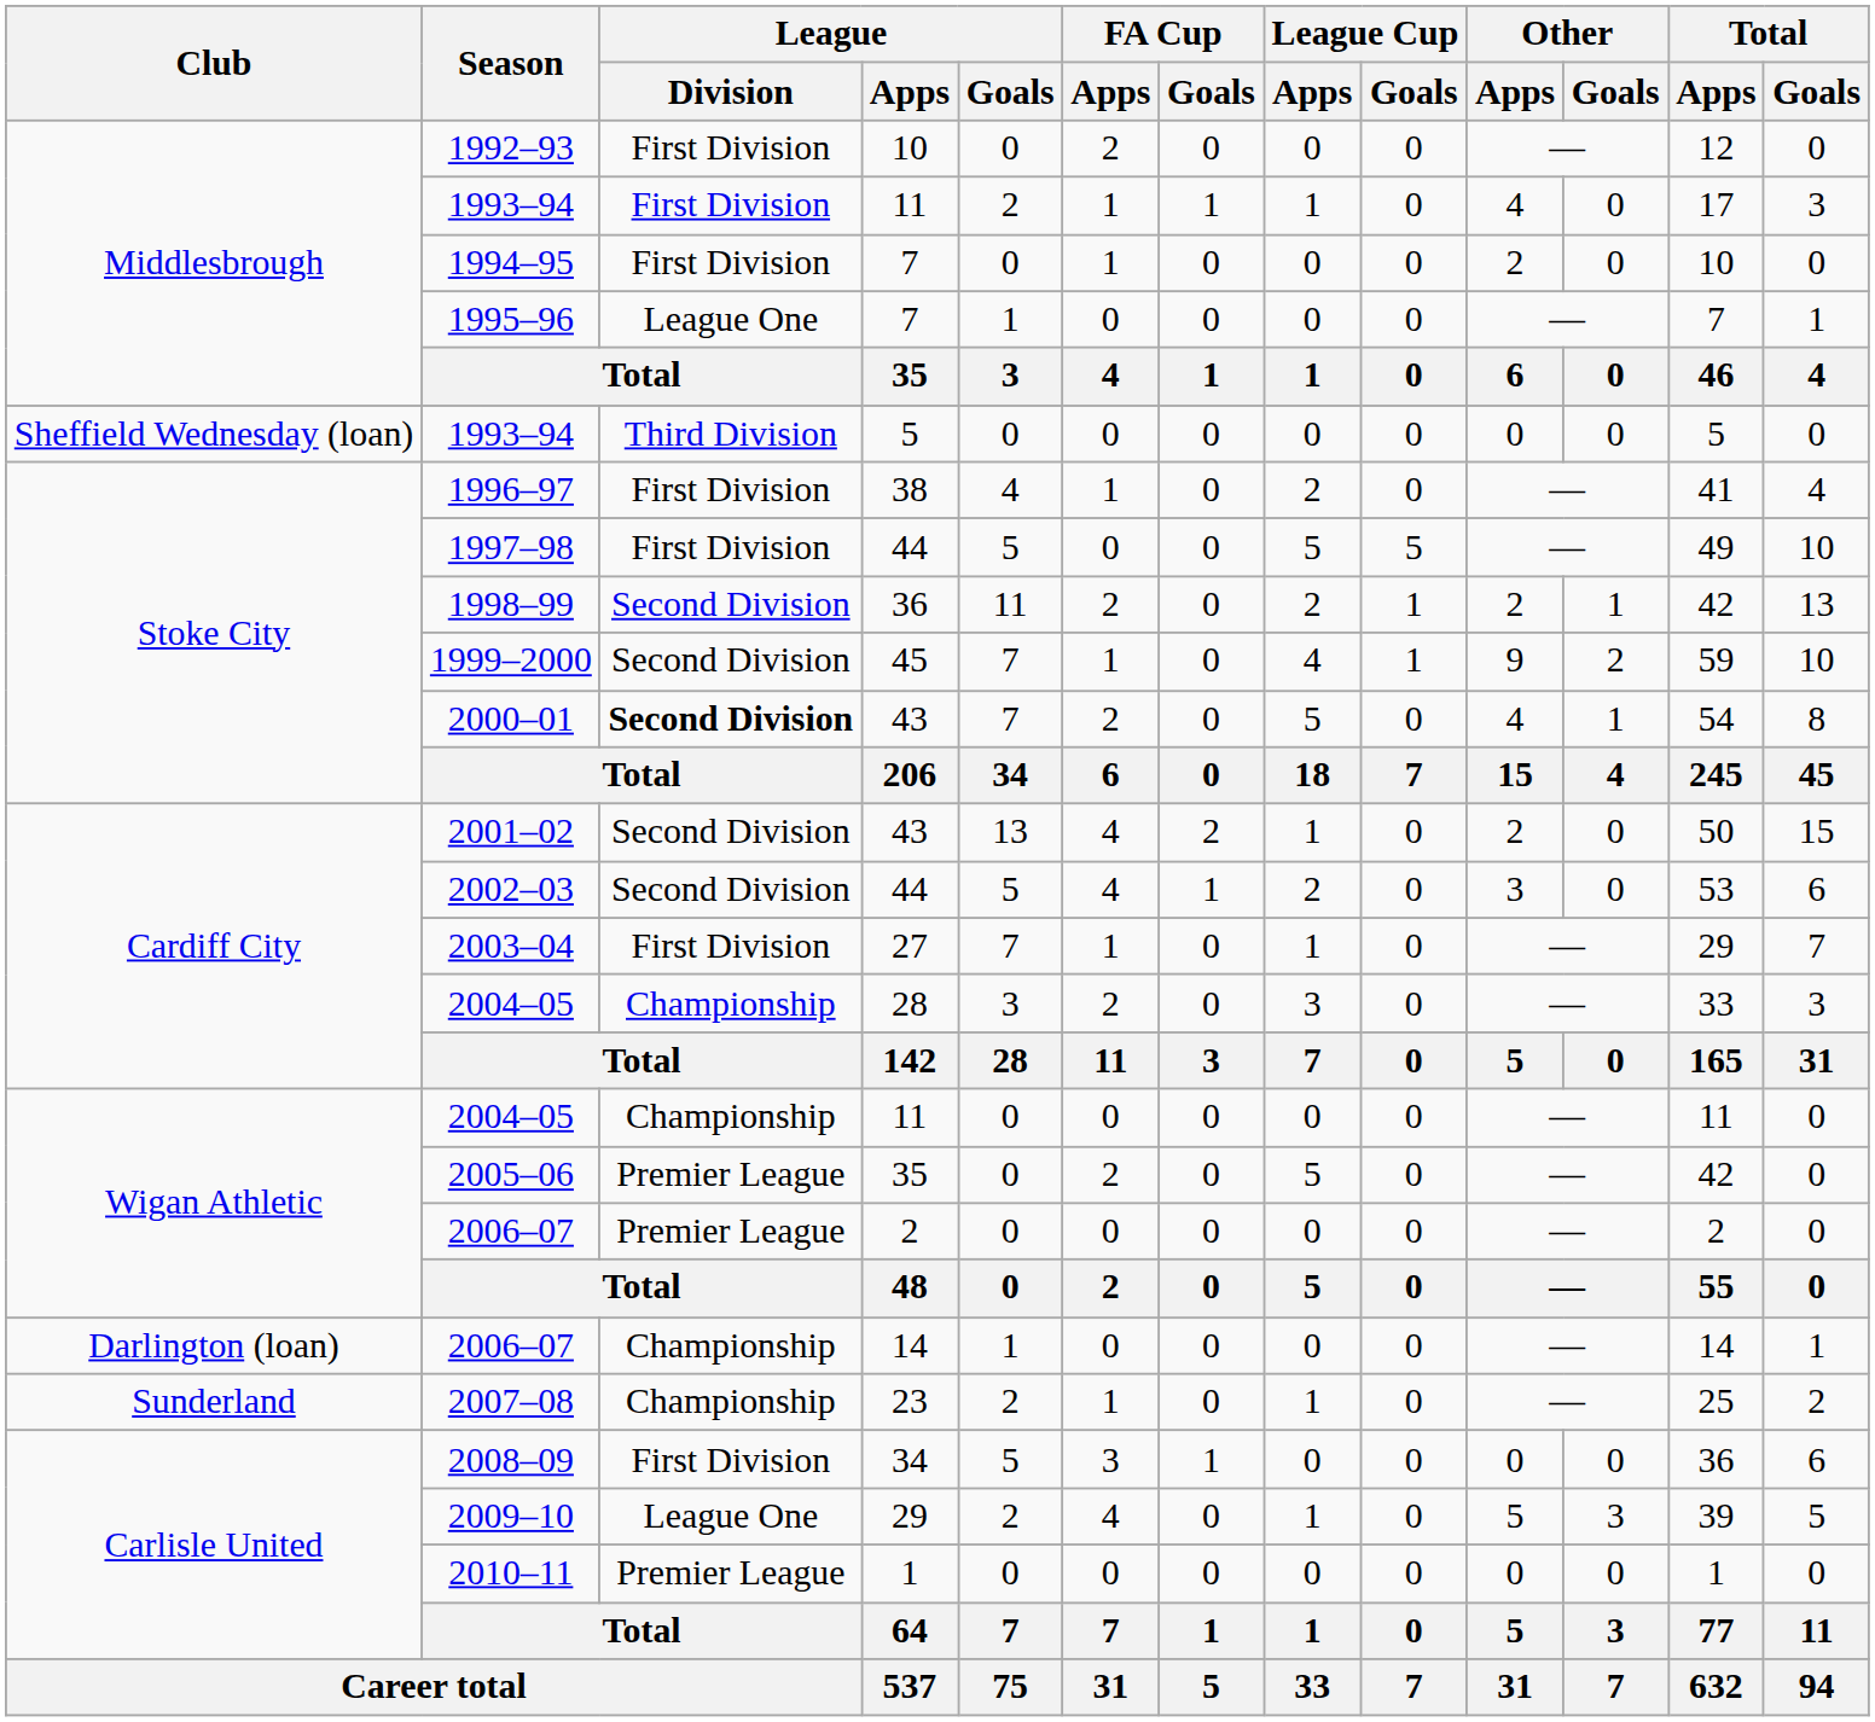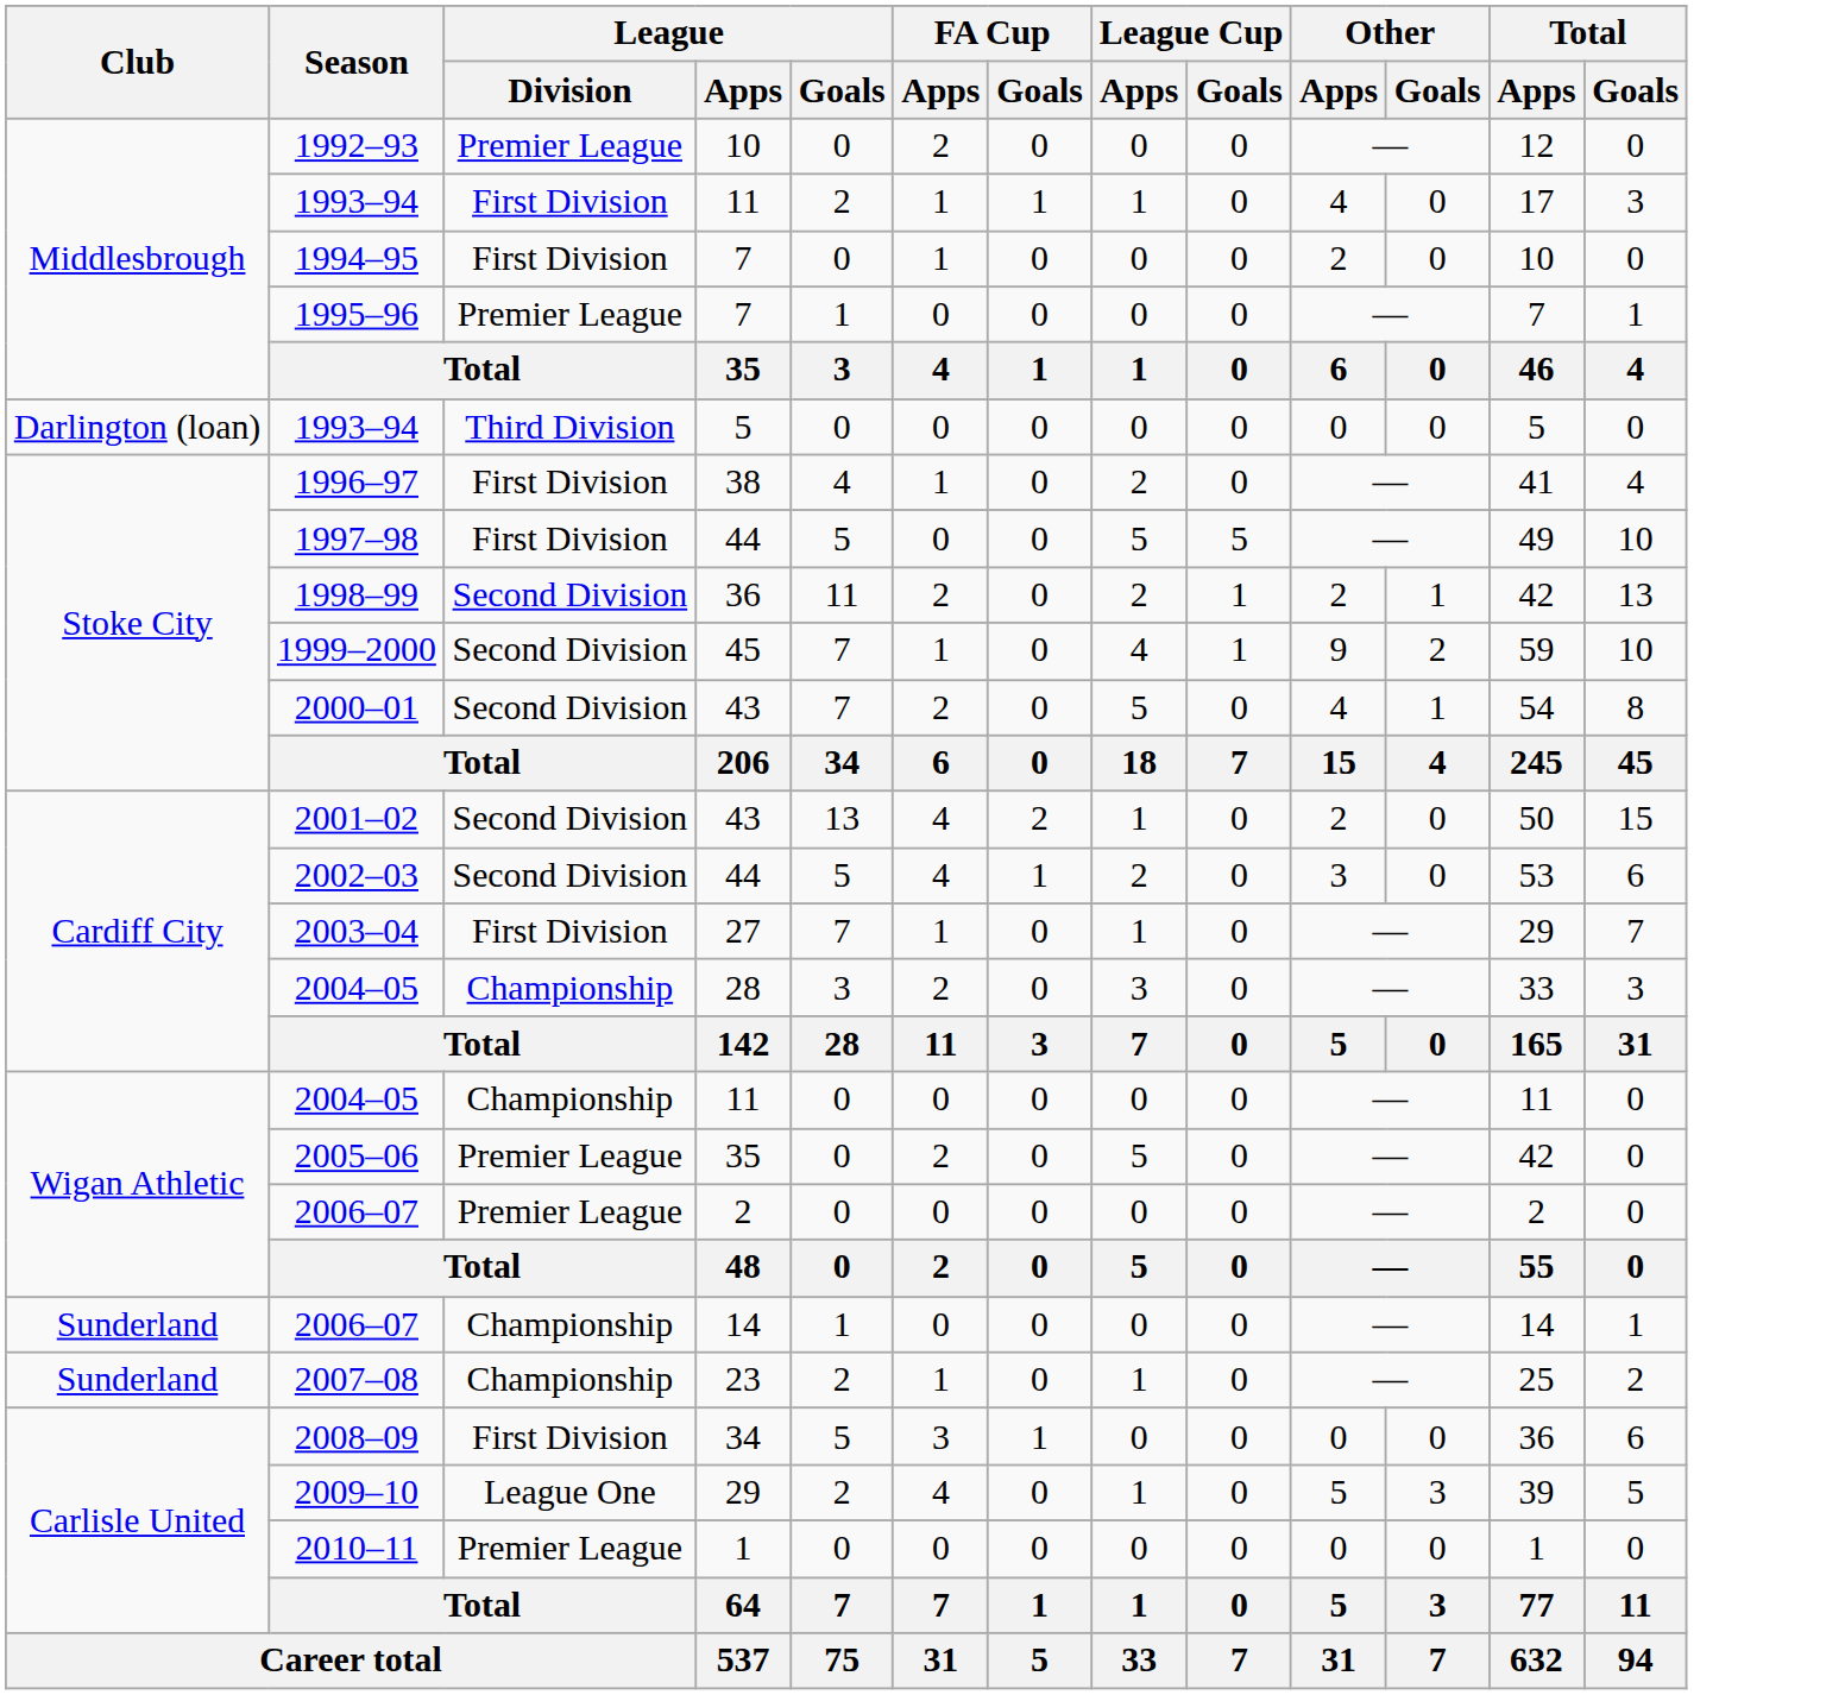1992–93 | League / Division: First Division -> Premier League
1995–96 | League / Division: League One -> Premier League
1993–94 / 5 | Club: Sheffield Wednesday (loan) -> Darlington (loan)
2000–01 | League / Division: bold -> normal
2006–07 / 14 | Club: Darlington (loan) -> Sunderland
